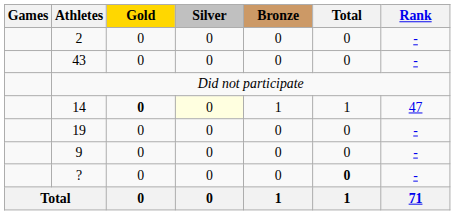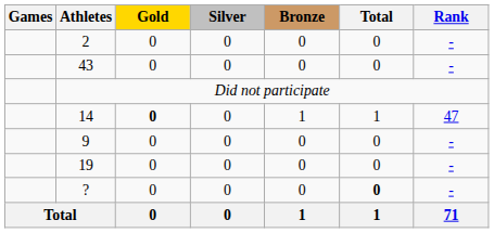14 | Silver: lightyellow background -> no background
rows swapped: 19 <-> 9
